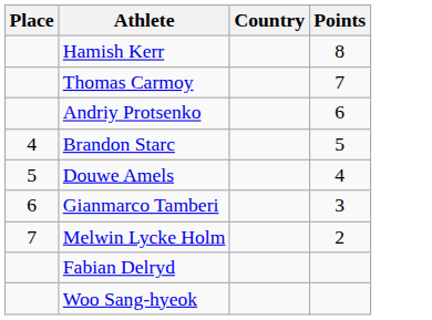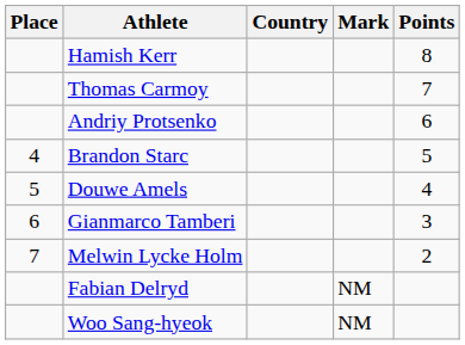+ column: Mark | NM | NM
